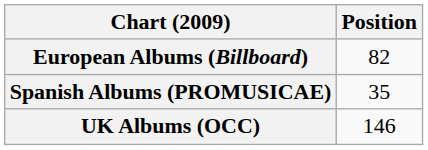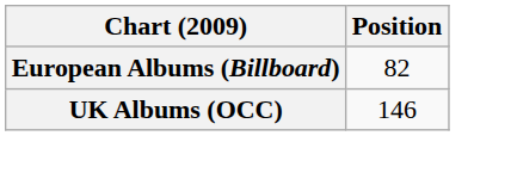- row: Spanish Albums (PROMUSICAE) | 35
